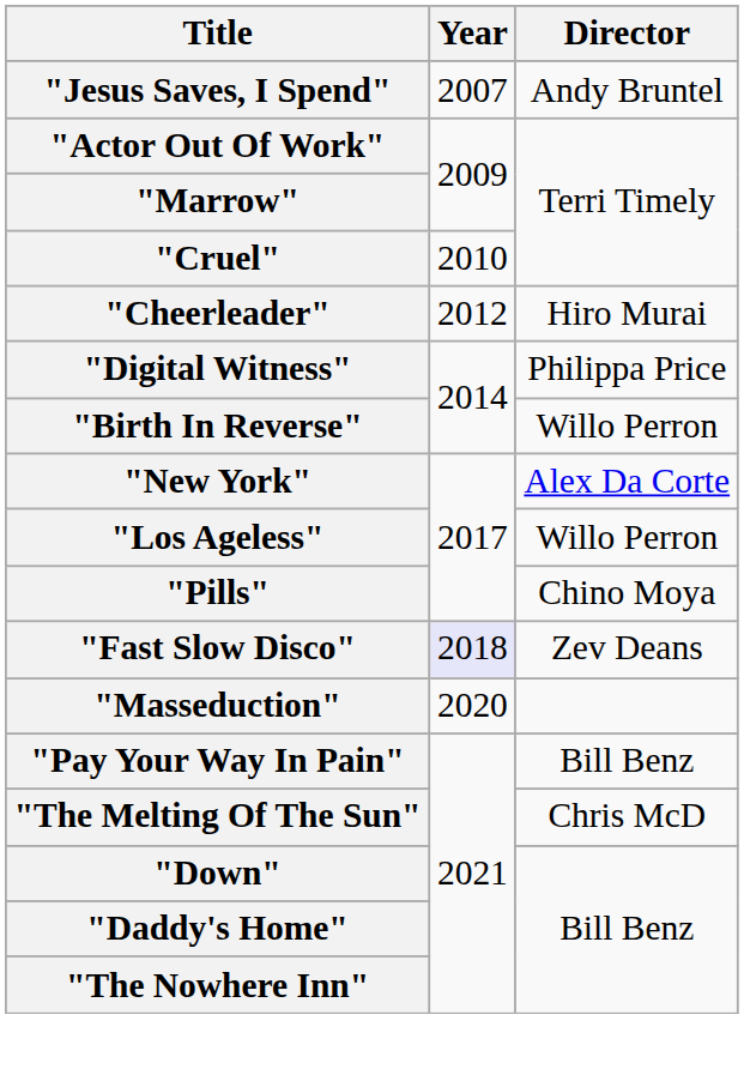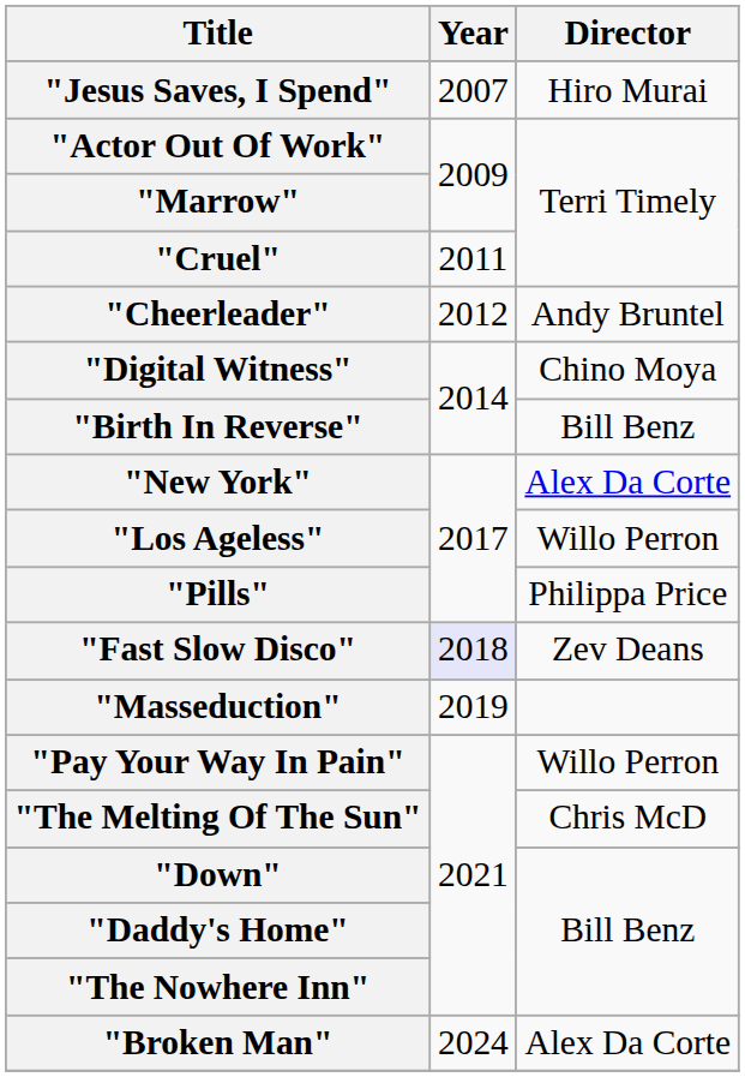"Jesus Saves, I Spend" | Director: Andy Bruntel -> Hiro Murai
"Cruel" | Year: 2010 -> 2011
"Cheerleader" | Director: Hiro Murai -> Andy Bruntel
"Digital Witness" | Director: Philippa Price -> Chino Moya
"Birth In Reverse" | Director: Willo Perron -> Bill Benz
"Pills" | Director: Chino Moya -> Philippa Price
"Masseduction" | Year: 2020 -> 2019
"Pay Your Way In Pain" | Director: Bill Benz -> Willo Perron
+ row: "Broken Man" | 2024 | Alex Da Corte
